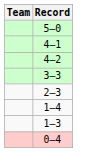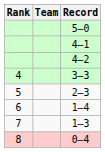+ column: Rank | 4 | 5 | 6 | 7 | 8
